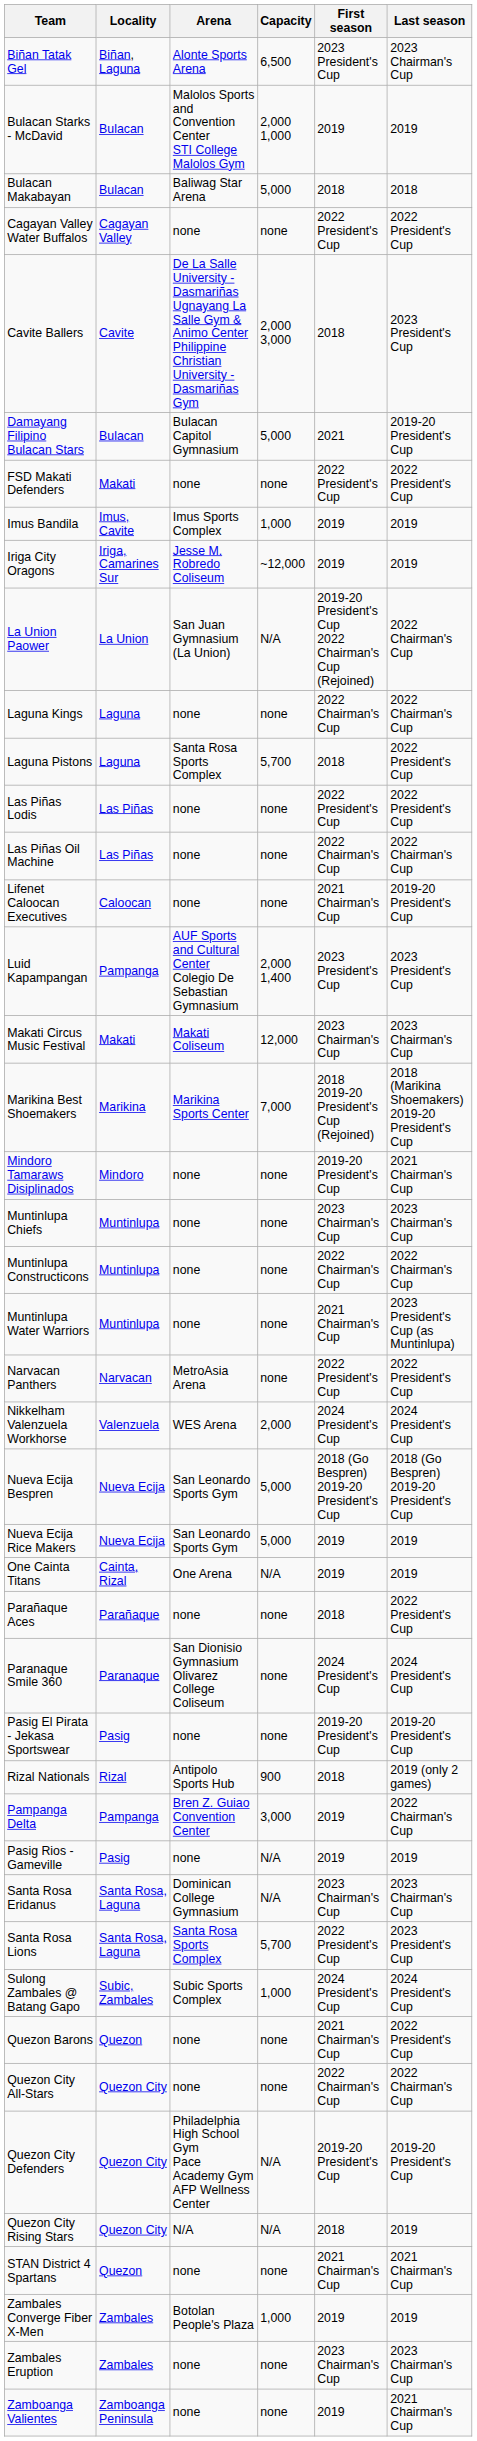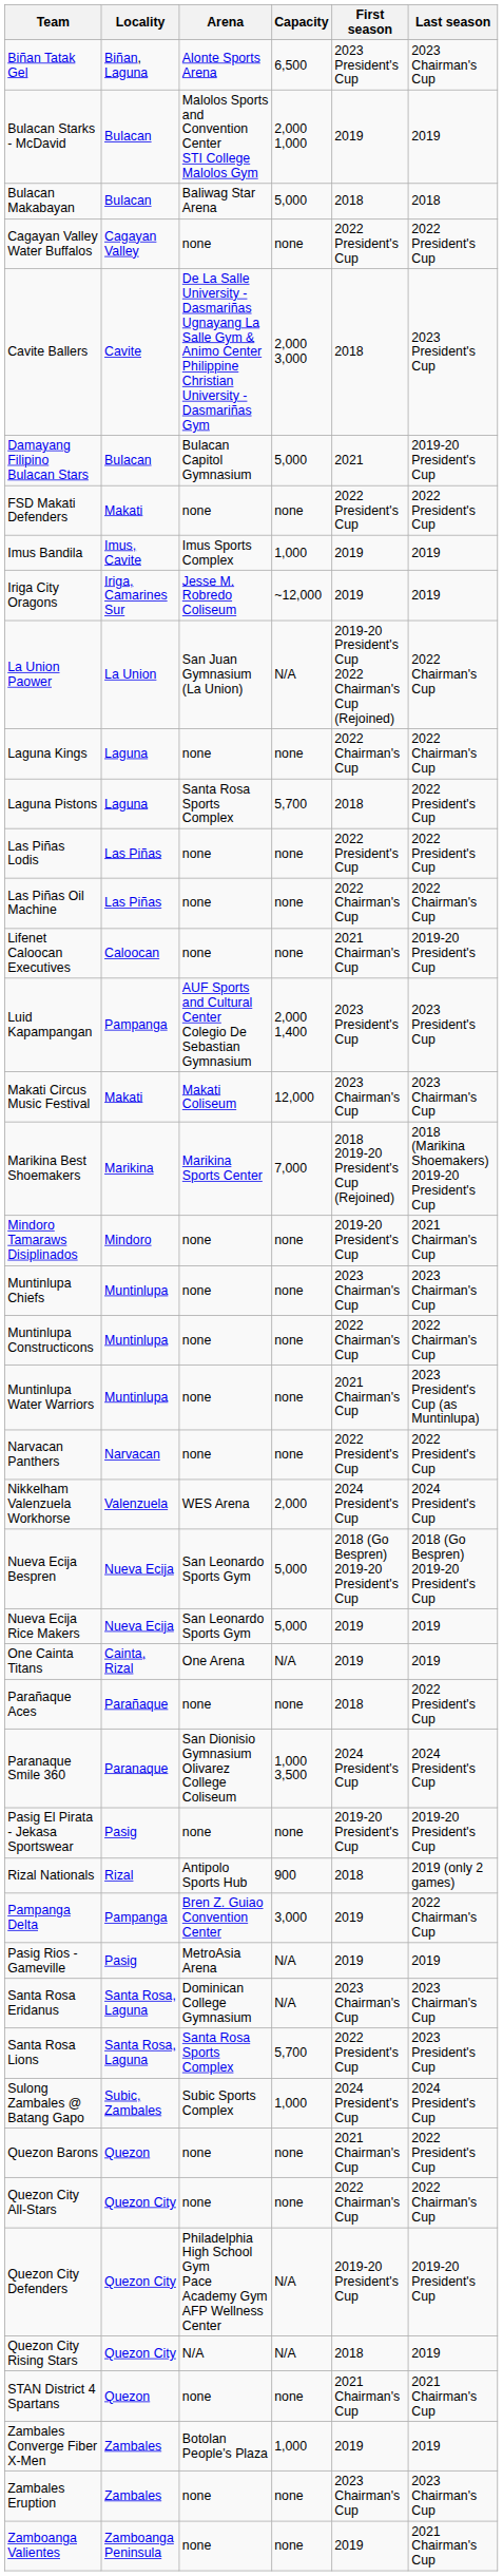Narvacan Panthers | Arena: MetroAsia Arena -> none
Paranaque Smile 360 | Capacity: none -> 1,000 3,500
Pasig Rios - Gameville | Arena: none -> MetroAsia Arena
